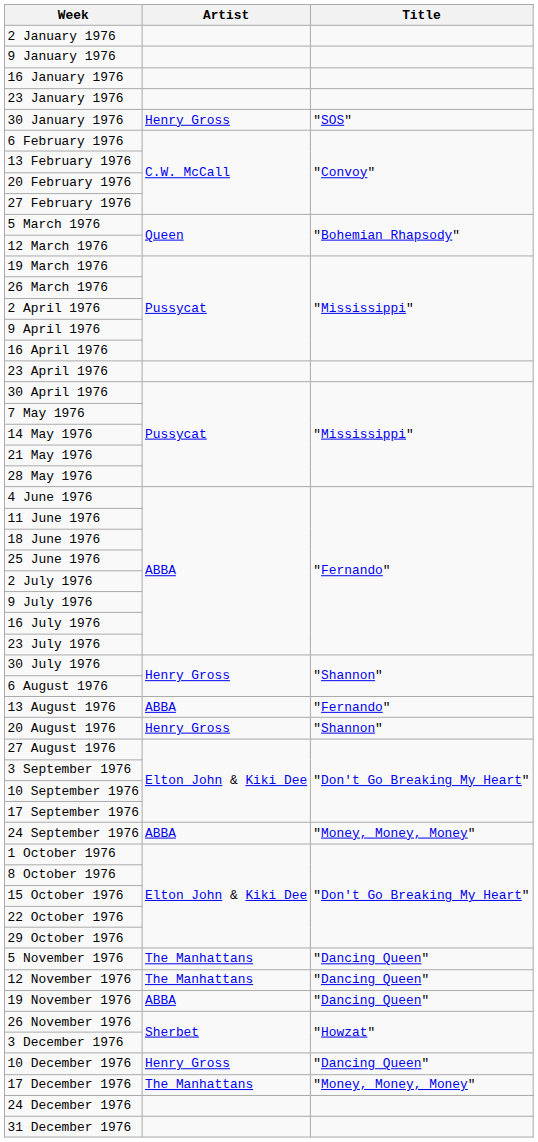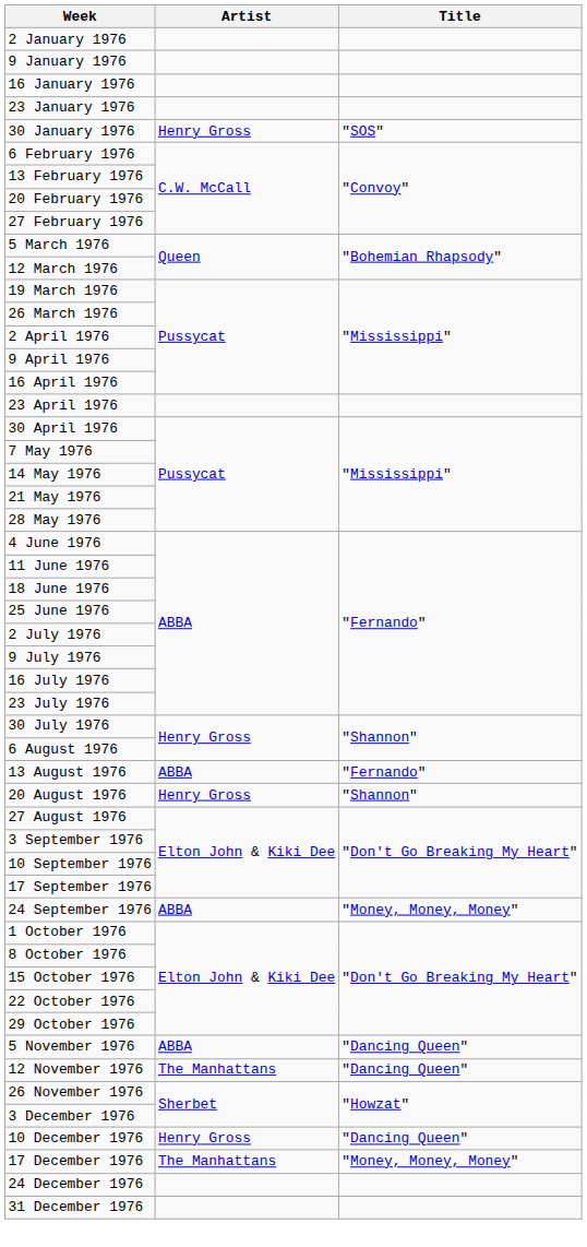5 November 1976 | Artist: The Manhattans -> ABBA
- row: 19 November 1976 | ABBA | "Dancing Queen"
